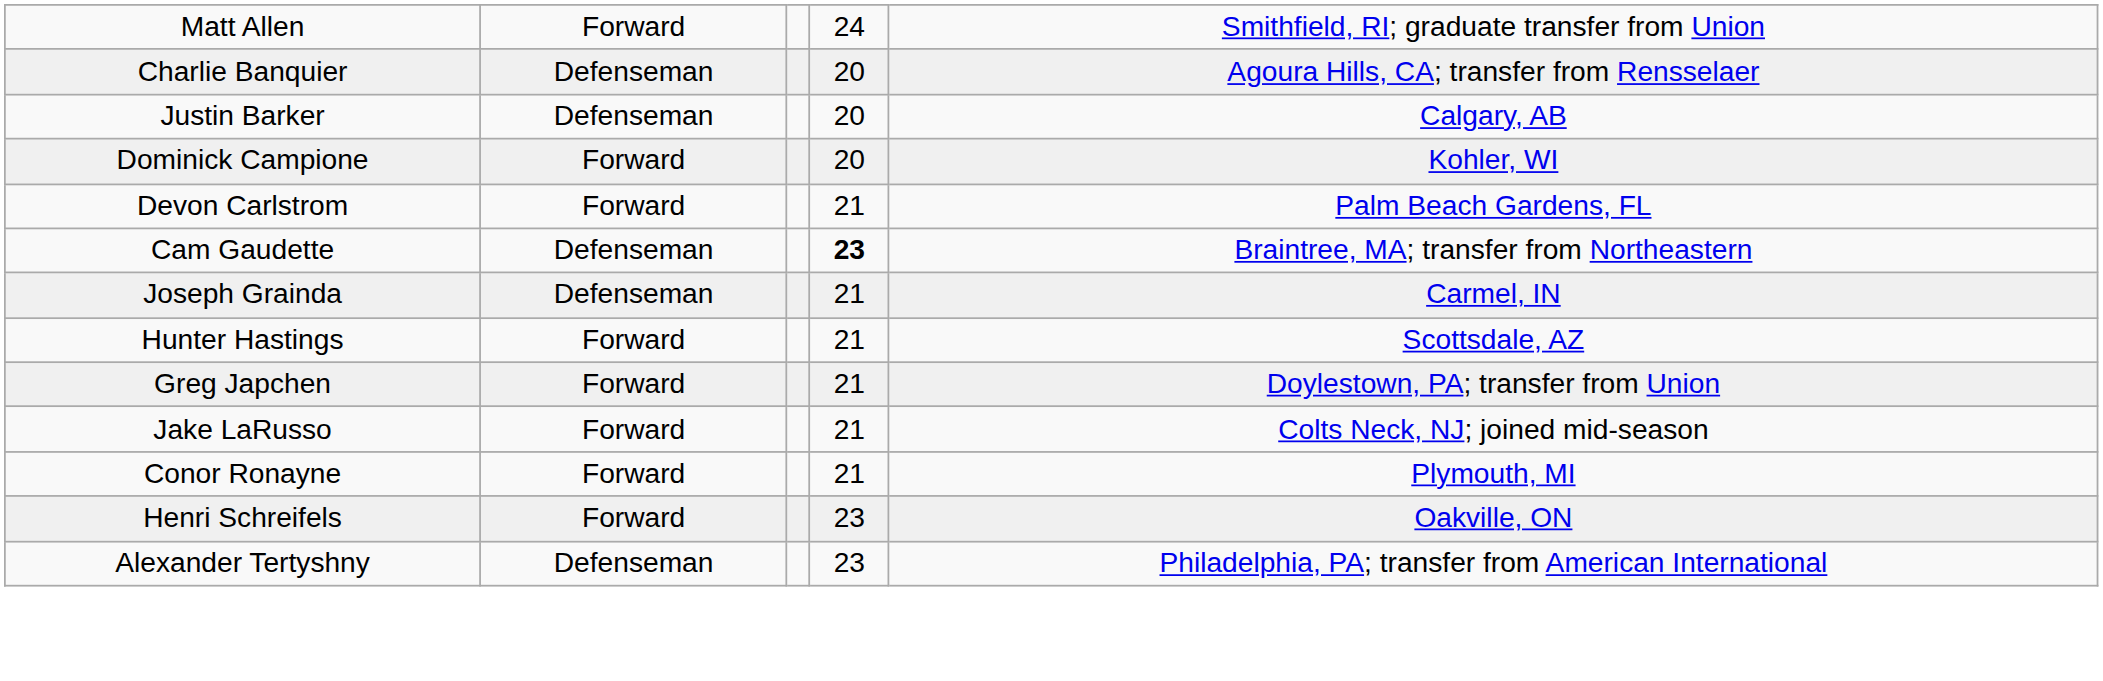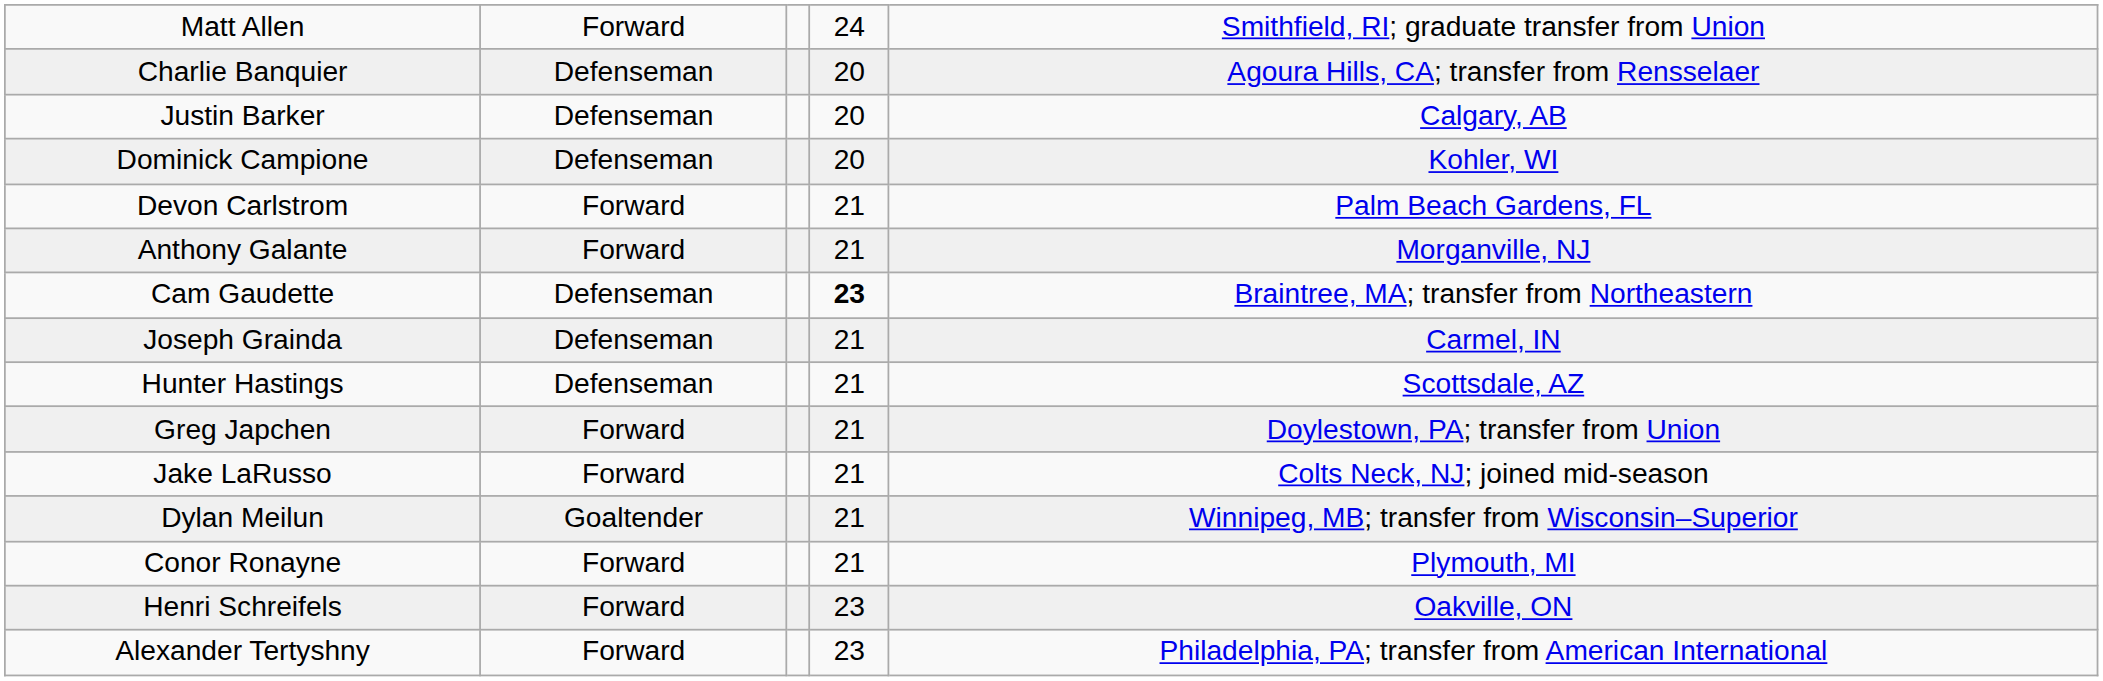Dominick Campione | column 2: Forward -> Defenseman
+ row: Anthony Galante | Forward | 21 | Morganville, NJ
Hunter Hastings | column 2: Forward -> Defenseman
+ row: Dylan Meilun | Goaltender | 21 | Winnipeg, MB; transfer from Wisconsin–Superior
Alexander Tertyshny | column 2: Defenseman -> Forward
